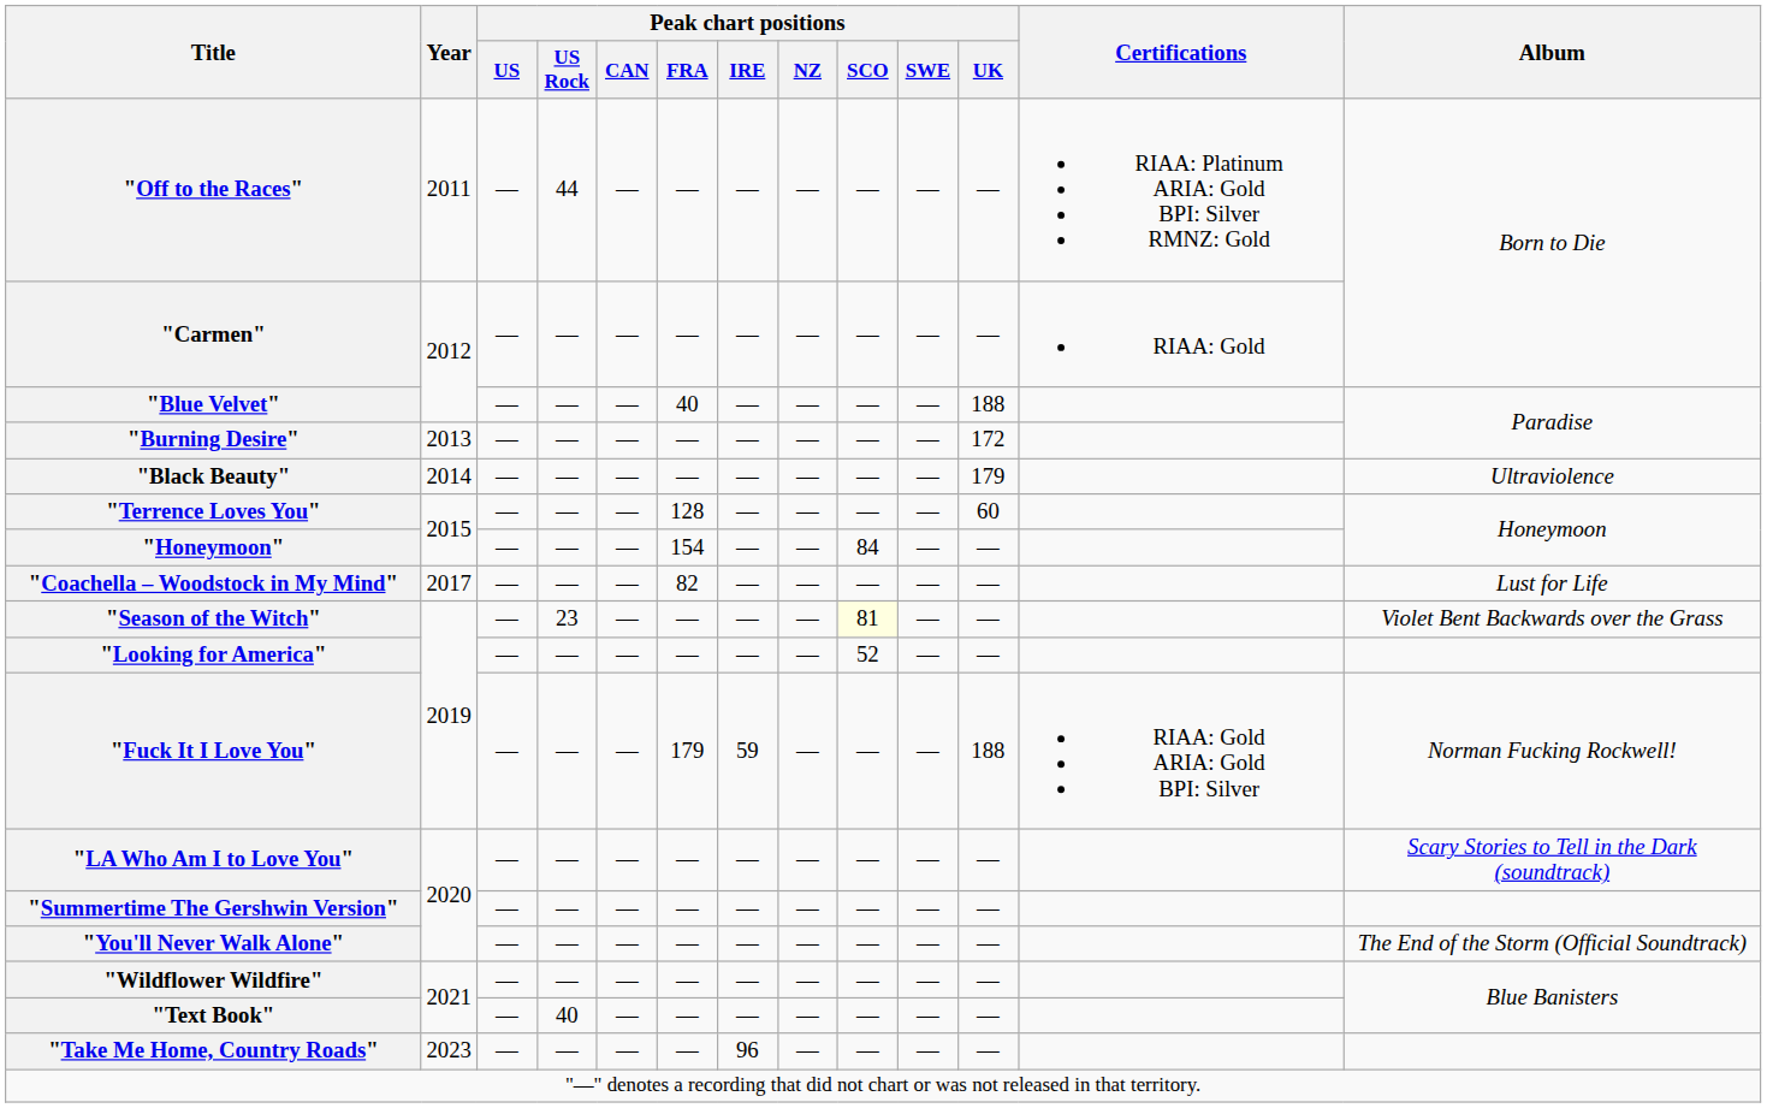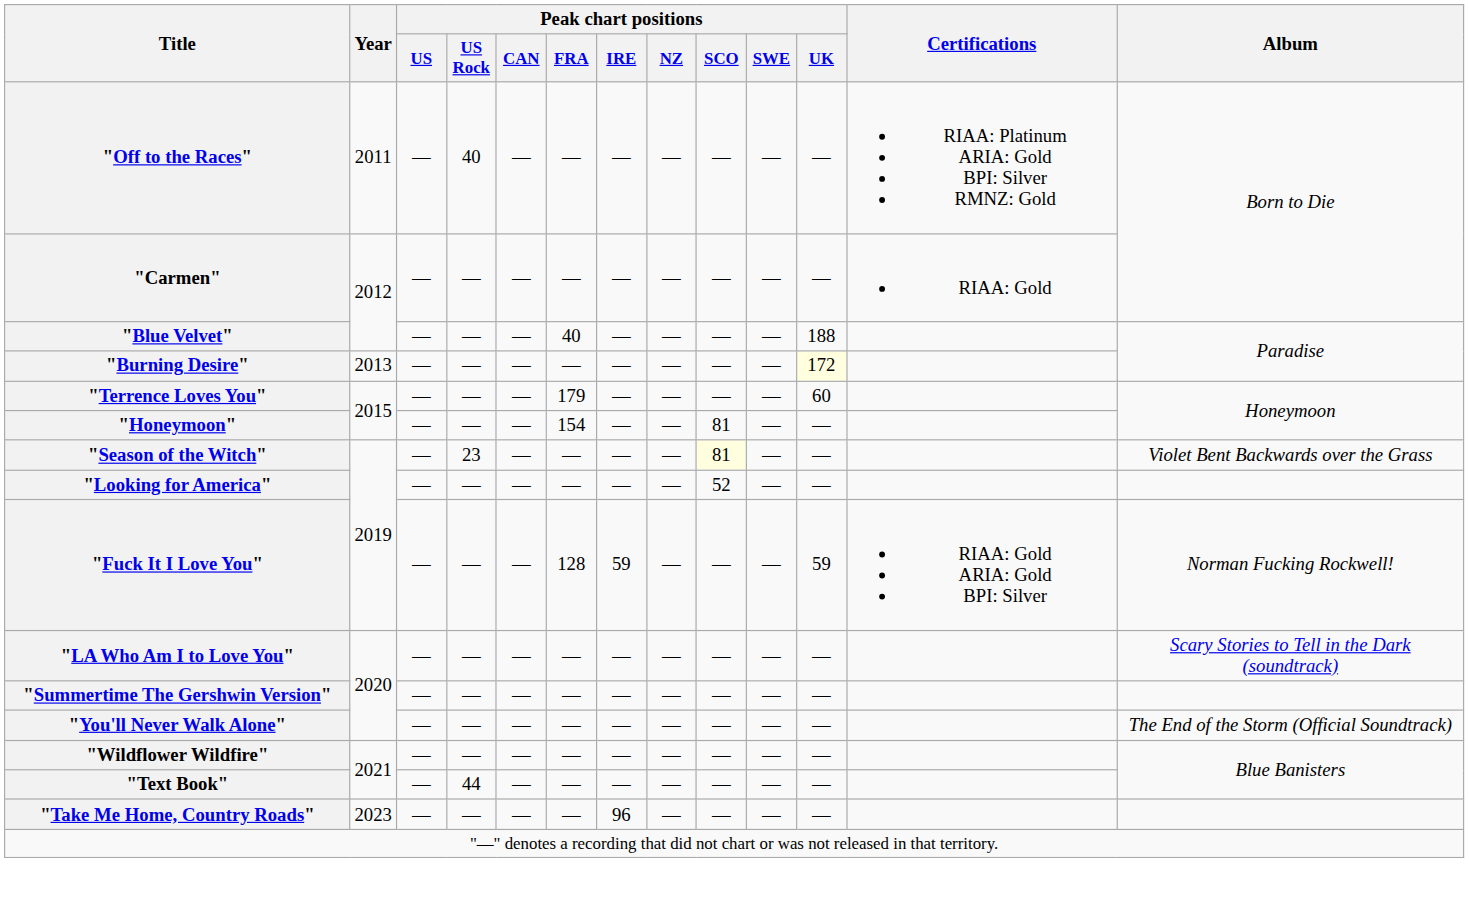"Off to the Races" | Peak chart positions / US Rock: 44 -> 40
"Burning Desire" | Peak chart positions / UK: no background -> lightyellow background
- row: "Black Beauty" | 2014 | — | — | — | — | — | — | — | — | 179 | Ultraviolence
"Terrence Loves You" | Peak chart positions / FRA: 128 -> 179
"Honeymoon" | Peak chart positions / SCO: 84 -> 81
- row: "Coachella – Woodstock in My Mind" | 2017 | — | — | — | 82 | — | — | — | — | — | Lust for Life
"Fuck It I Love You" | Peak chart positions / FRA: 179 -> 128
"Fuck It I Love You" | Peak chart positions / UK: 188 -> 59
"Text Book" | Peak chart positions / US Rock: 40 -> 44
